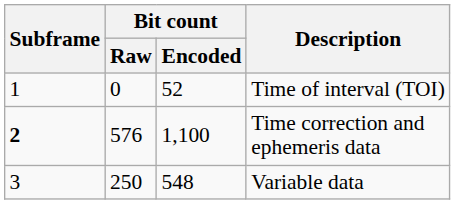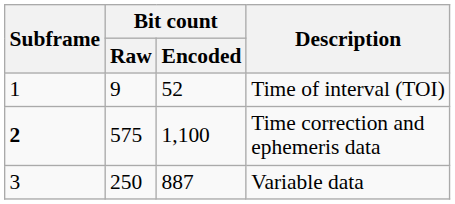Time of interval (TOI) | Bit count / Raw: 0 -> 9
Time correction and ephemeris data | Bit count / Raw: 576 -> 575
Variable data | Bit count / Encoded: 548 -> 887
